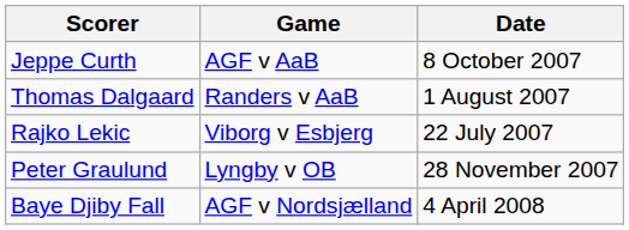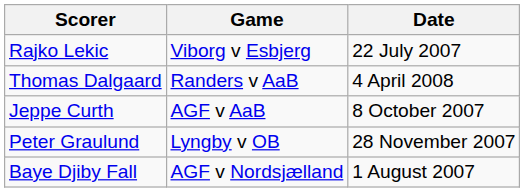rows swapped: Rajko Lekic <-> Jeppe Curth
Thomas Dalgaard | Date: 1 August 2007 -> 4 April 2008
Baye Djiby Fall | Date: 4 April 2008 -> 1 August 2007
